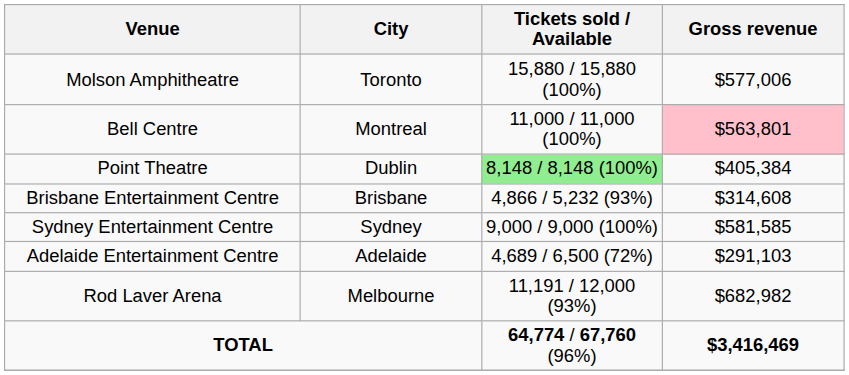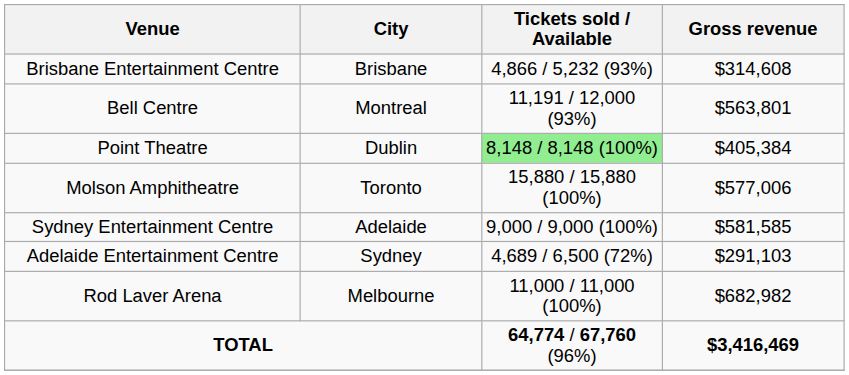rows swapped: Molson Amphitheatre <-> Brisbane Entertainment Centre
Bell Centre | Tickets sold / Available: 11,000 / 11,000 (100%) -> 11,191 / 12,000 (93%)
Bell Centre | Gross revenue: pink background -> no background
Sydney Entertainment Centre | City: Sydney -> Adelaide
Adelaide Entertainment Centre | City: Adelaide -> Sydney
Rod Laver Arena | Tickets sold / Available: 11,191 / 12,000 (93%) -> 11,000 / 11,000 (100%)
